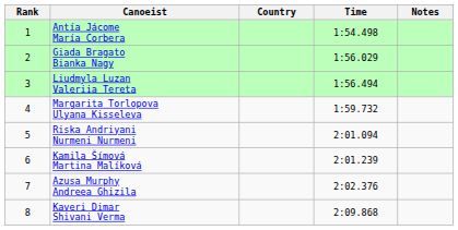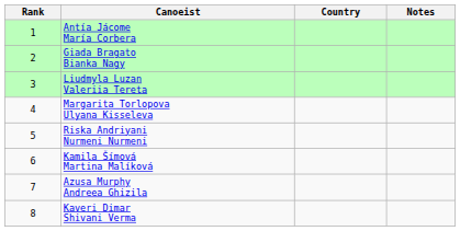- column: Time | 1:54.498 | 1:56.029 | 1:56.494 | 1:59.732 | 2:01.094 | 2:01.239 | 2:02.376 | 2:09.868
